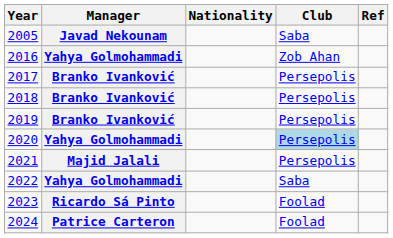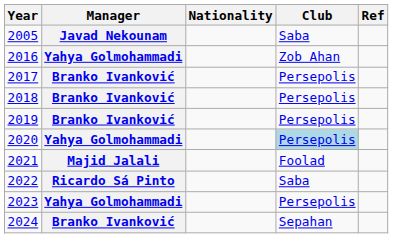2021 | Club: Persepolis -> Foolad
2022 | Manager: Yahya Golmohammadi -> Ricardo Sá Pinto
2023 | Manager: Ricardo Sá Pinto -> Yahya Golmohammadi
2023 | Club: Foolad -> Persepolis
2024 | Manager: Patrice Carteron -> Branko Ivanković
2024 | Club: Foolad -> Sepahan
